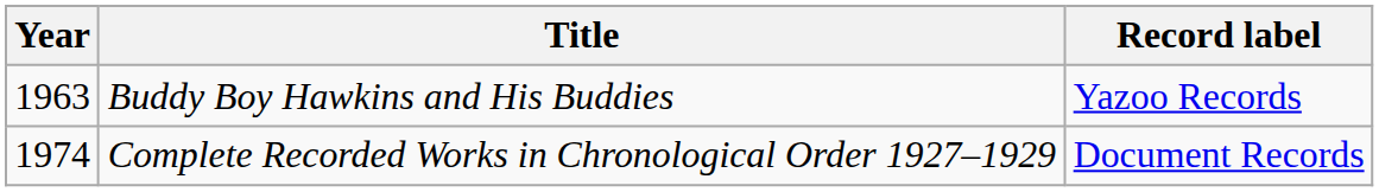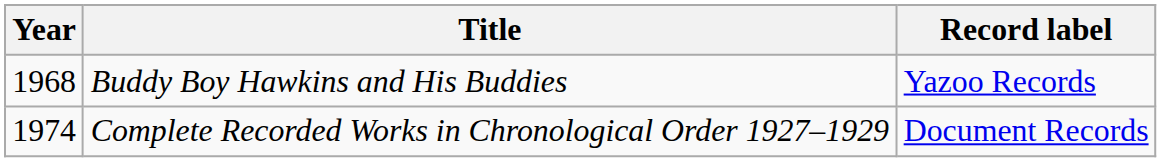Buddy Boy Hawkins and His Buddies | Year: 1963 -> 1968
